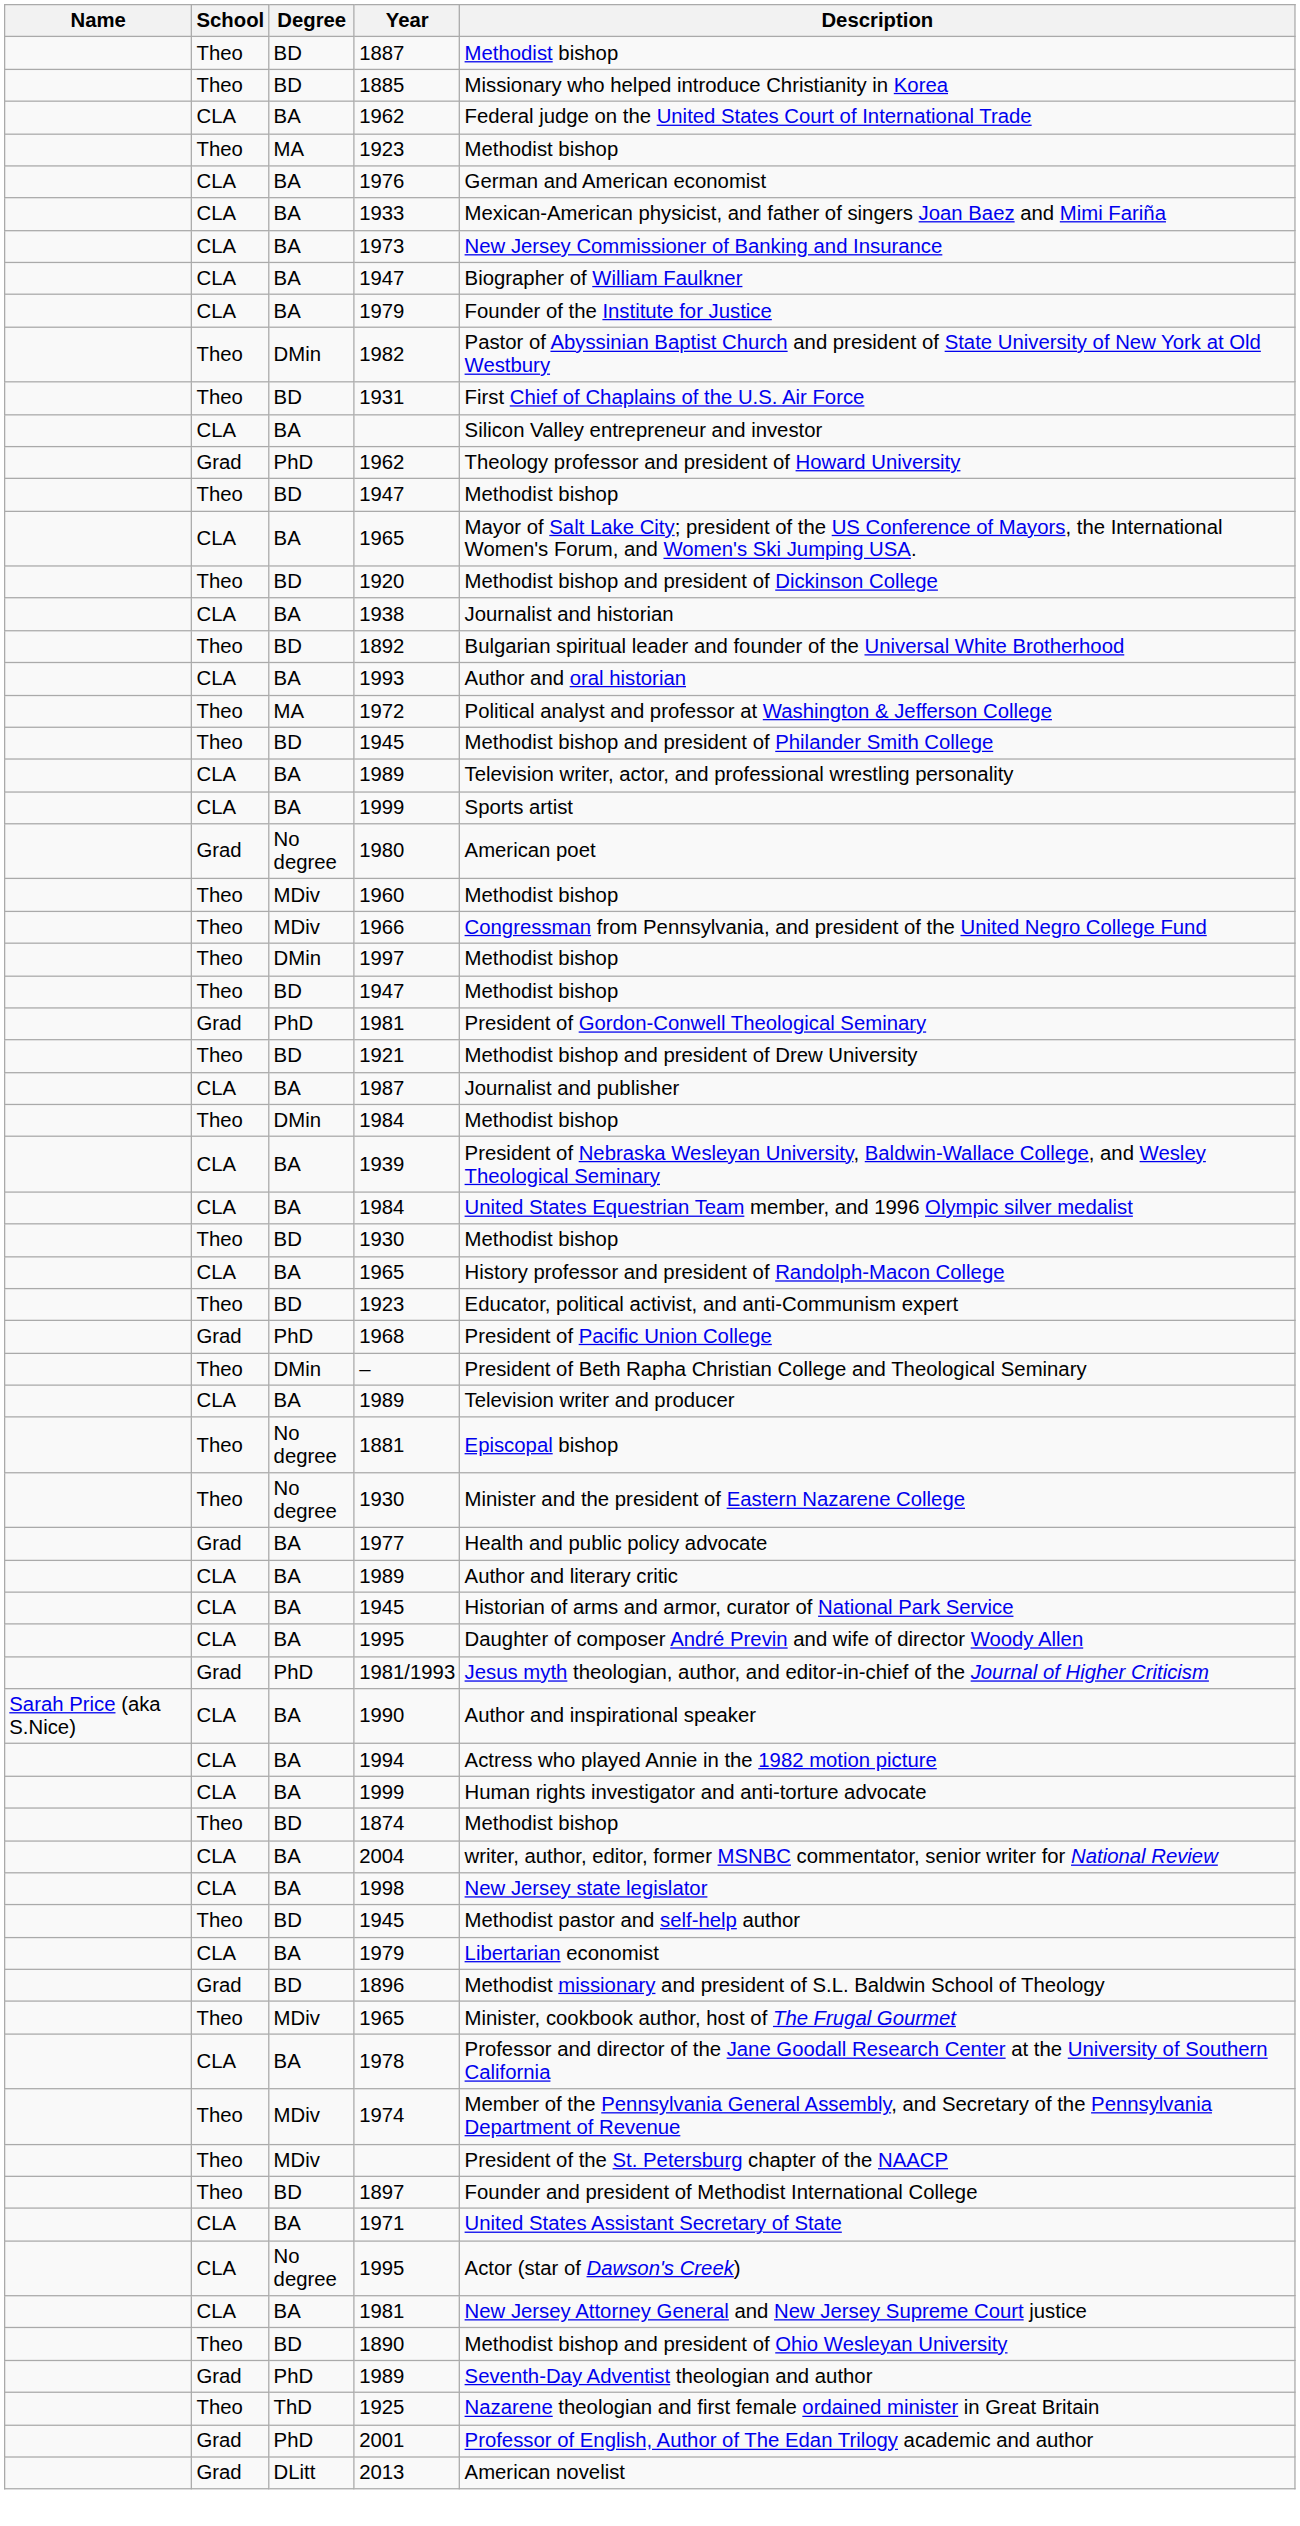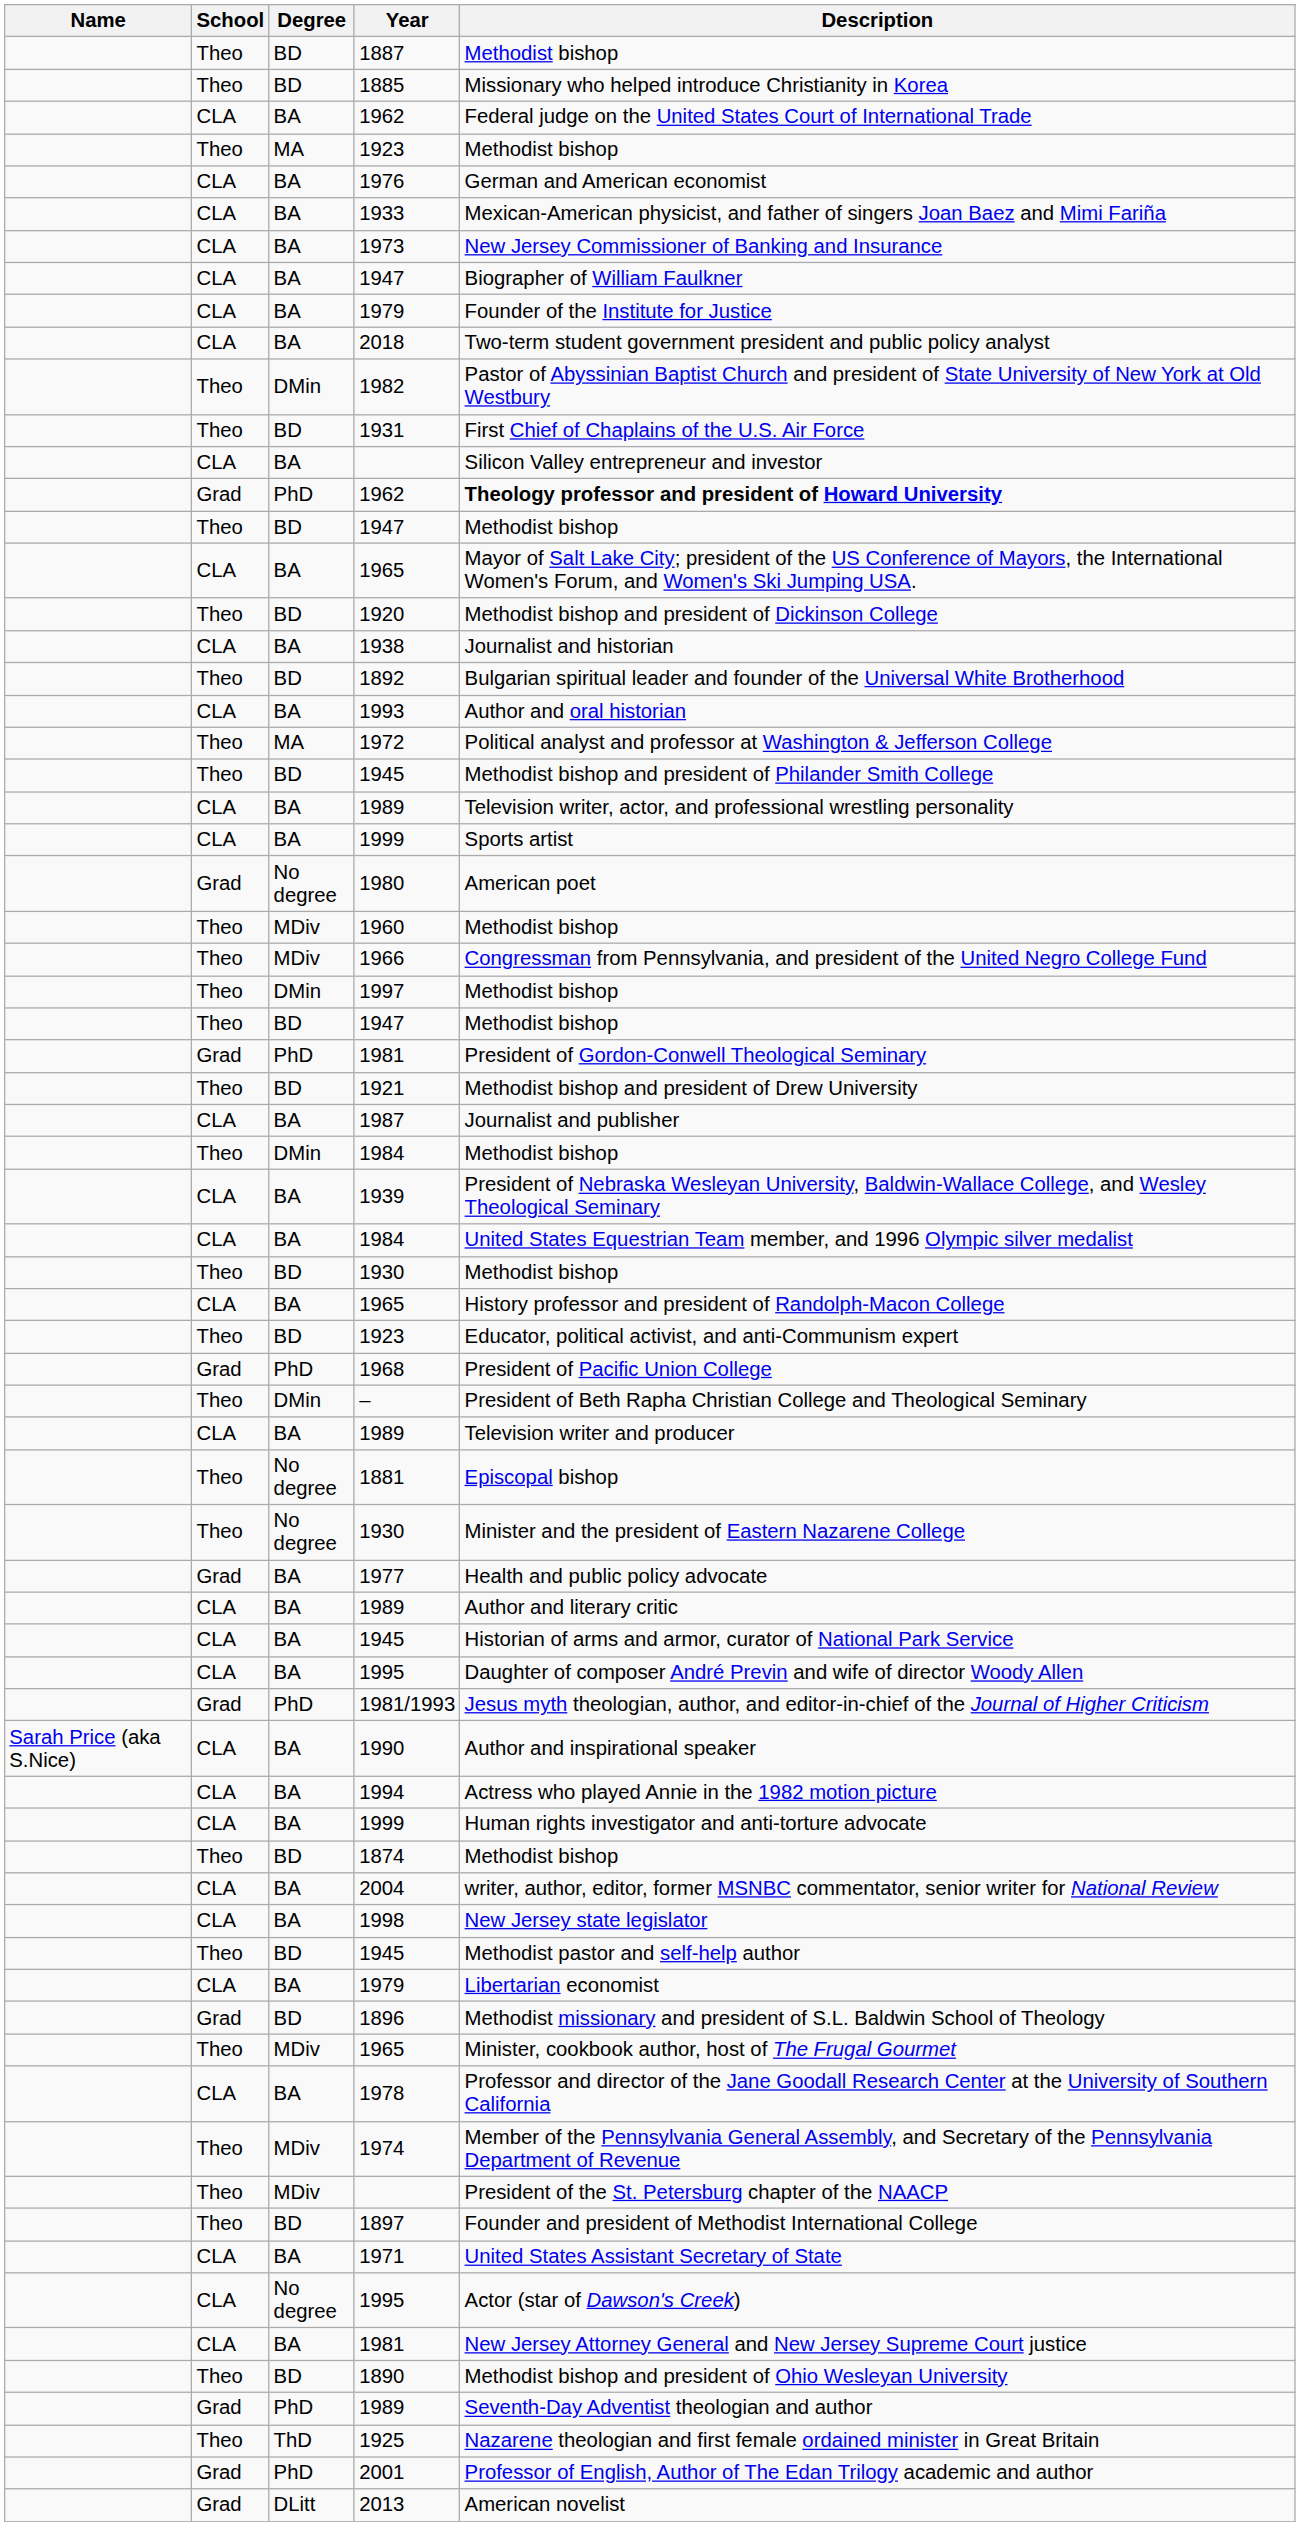+ row: CLA | BA | 2018 | Two-term student government president and public policy analyst
PhD / 1962 | Description: normal -> bold
